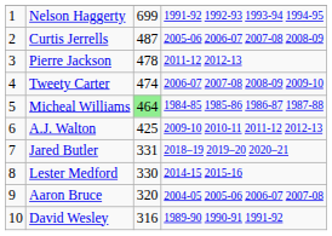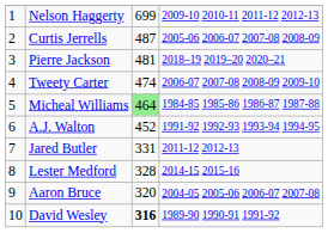Nelson Haggerty | column 4: 1991-92 1992-93 1993-94 1994-95 -> 2009-10 2010-11 2011-12 2012-13
Pierre Jackson | column 3: 478 -> 481
Pierre Jackson | column 4: 2011-12 2012-13 -> 2018–19 2019–20 2020–21
A.J. Walton | column 3: 425 -> 452
A.J. Walton | column 4: 2009-10 2010-11 2011-12 2012-13 -> 1991-92 1992-93 1993-94 1994-95
Jared Butler | column 4: 2018–19 2019–20 2020–21 -> 2011-12 2012-13
Lester Medford | column 3: 330 -> 328
David Wesley | column 3: normal -> bold
